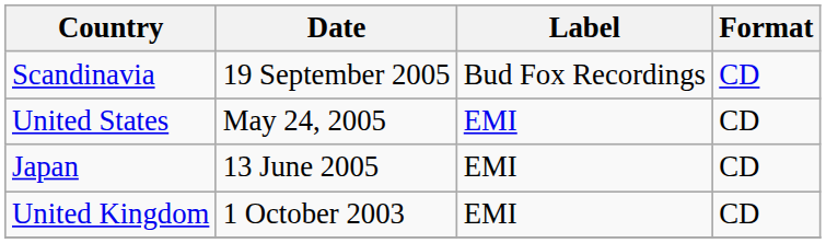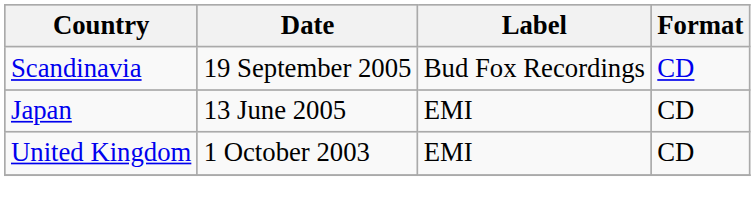- row: United States | May 24, 2005 | EMI | CD
